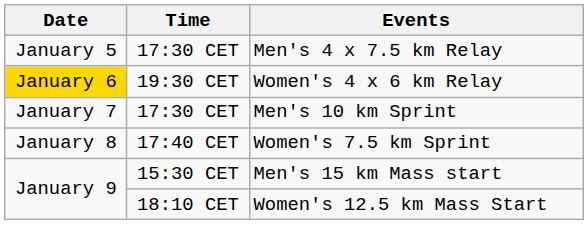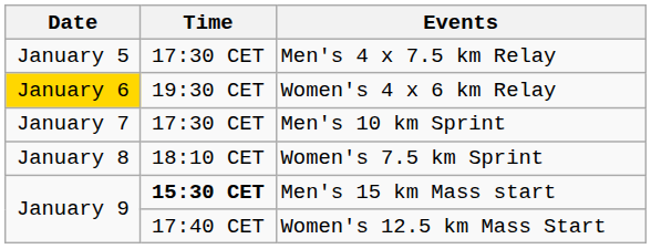Women's 7.5 km Sprint | Time: 17:40 CET -> 18:10 CET
Men's 15 km Mass start | Time: normal -> bold
Women's 12.5 km Mass Start | Time: 18:10 CET -> 17:40 CET
